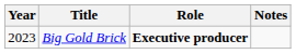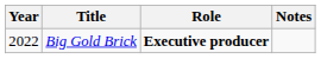Big Gold Brick | Year: 2023 -> 2022
